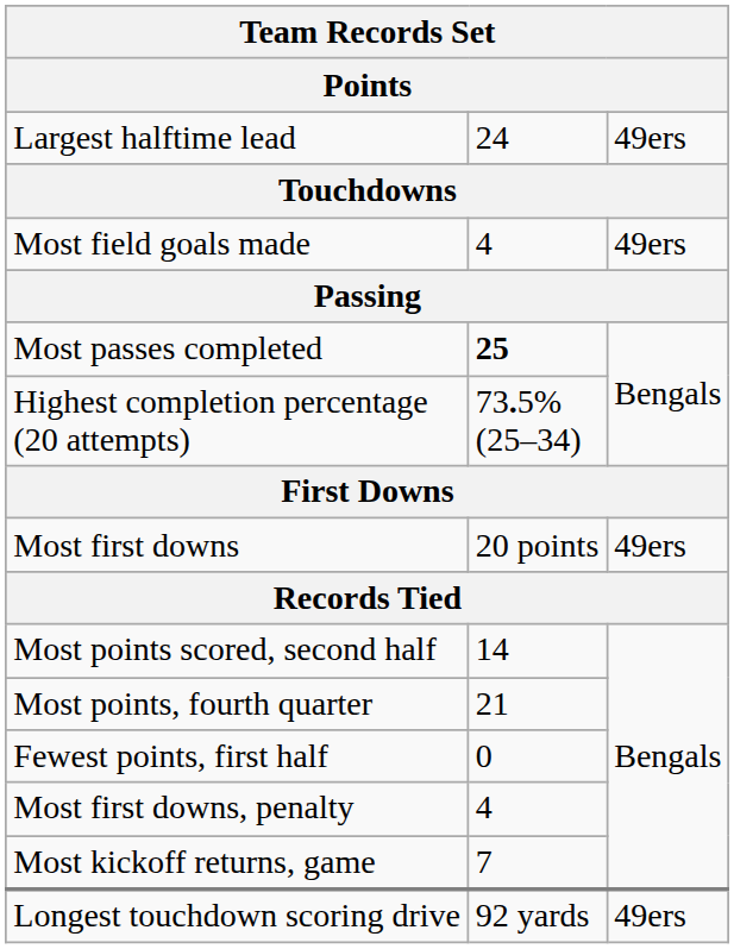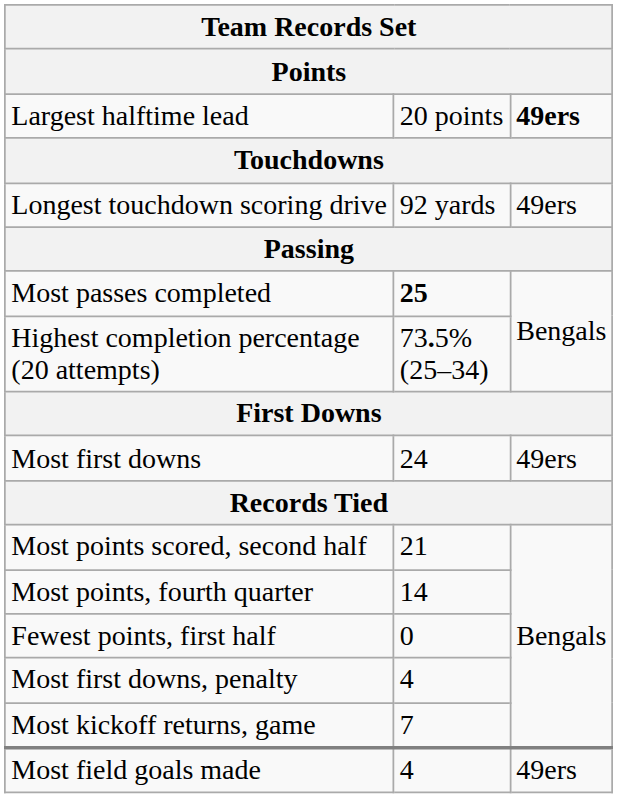Largest halftime lead | column 2: 24 -> 20 points
Largest halftime lead | column 3: normal -> bold
rows swapped: Longest touchdown scoring drive <-> Most field goals made
Most first downs | column 2: 20 points -> 24
Most points scored, second half | column 2: 14 -> 21
Most points, fourth quarter | column 2: 21 -> 14
